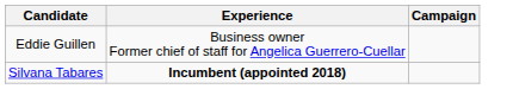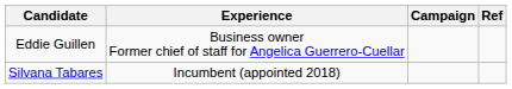+ column: Ref
Silvana Tabares | Experience: bold -> normal
